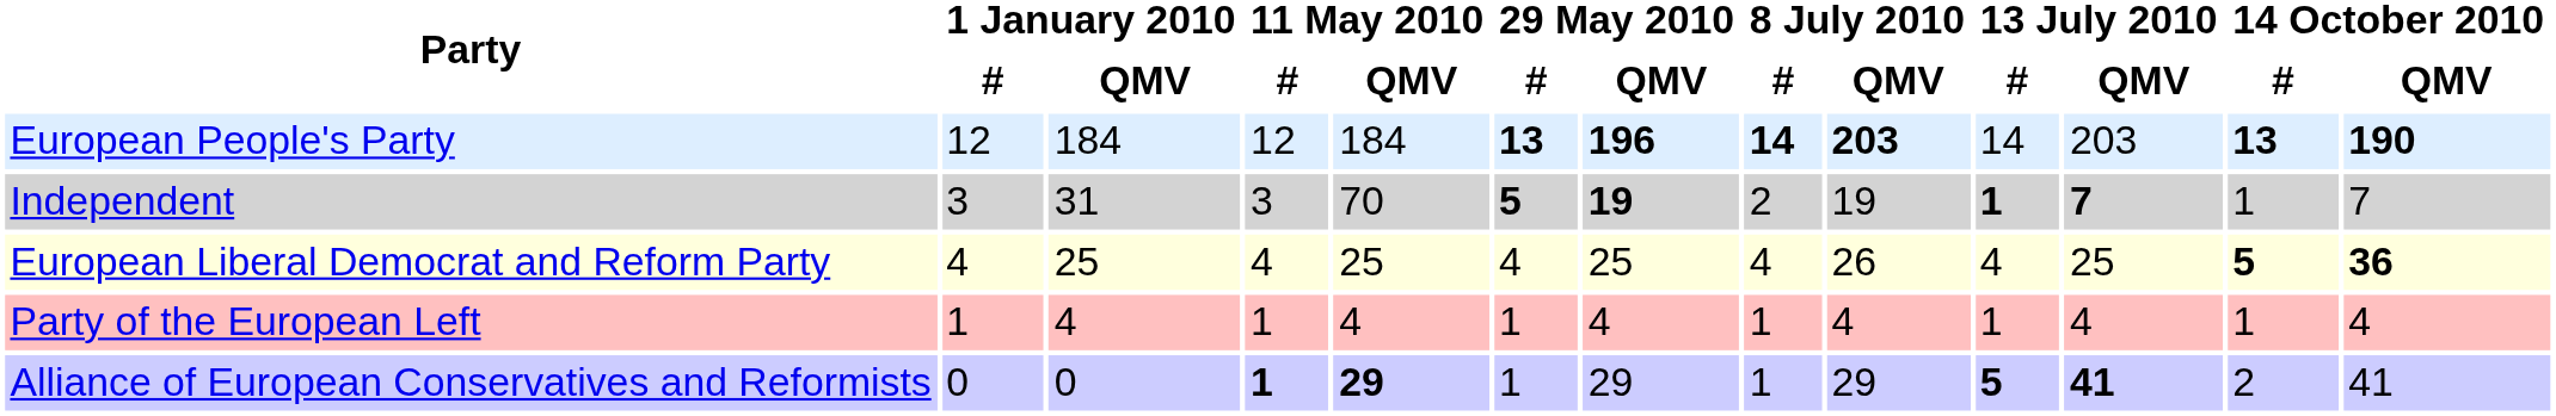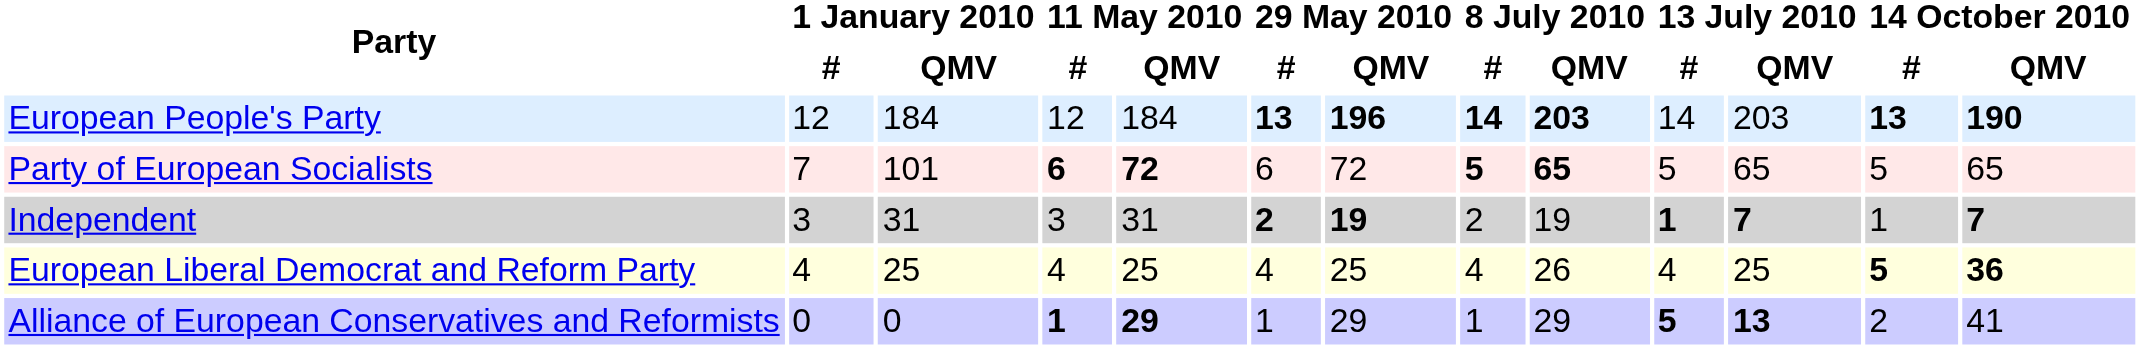+ row: Party of European Socialists | 7 | 101 | 6 | 72 | 6 | 72 | 5 | 65 | 5 | 65 | 5 | 65
Independent | 11 May 2010 / QMV: 70 -> 31
Independent | 29 May 2010 / #: 5 -> 2
Independent | 14 October 2010 / QMV: normal -> bold
- row: Party of the European Left | 1 | 4 | 1 | 4 | 1 | 4 | 1 | 4 | 1 | 4 | 1 | 4
Alliance of European Conservatives and Reformists | 13 July 2010 / QMV: 41 -> 13
